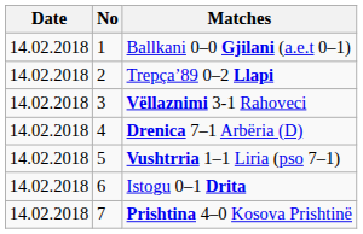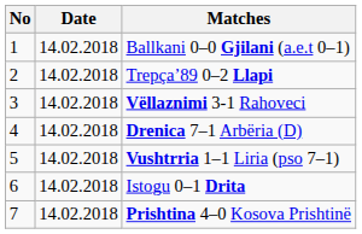columns swapped: No <-> Date
